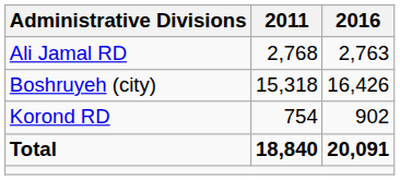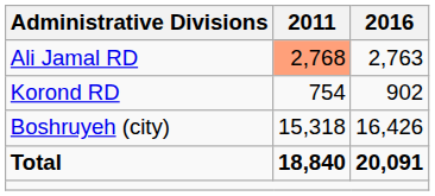Ali Jamal RD | 2011: no background -> lightsalmon background
rows swapped: Korond RD <-> Boshruyeh (city)
